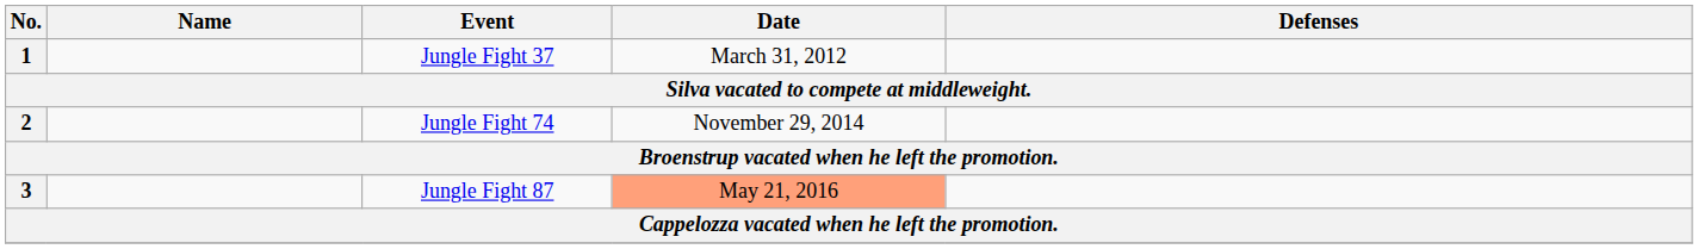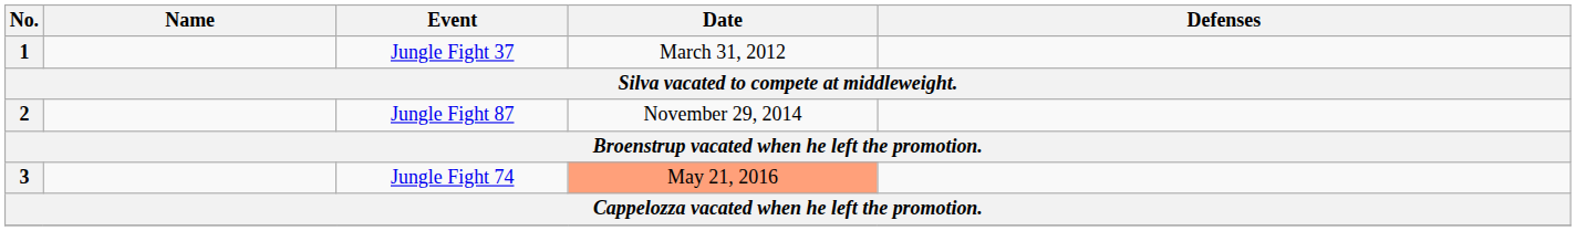2 | Event: Jungle Fight 74 -> Jungle Fight 87
3 | Event: Jungle Fight 87 -> Jungle Fight 74
